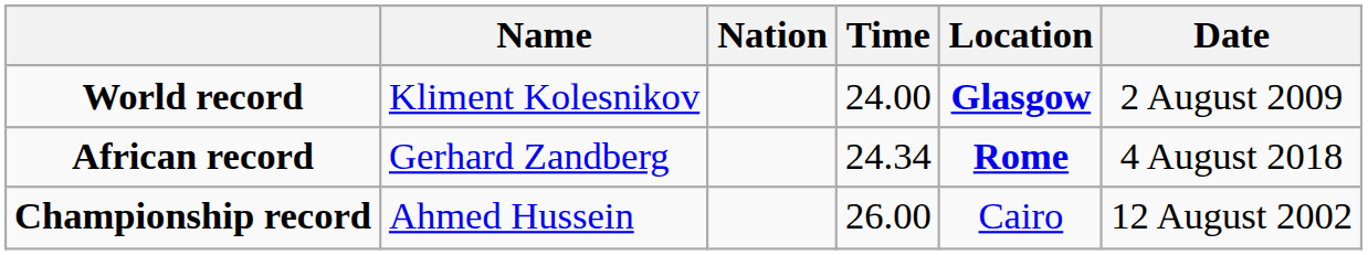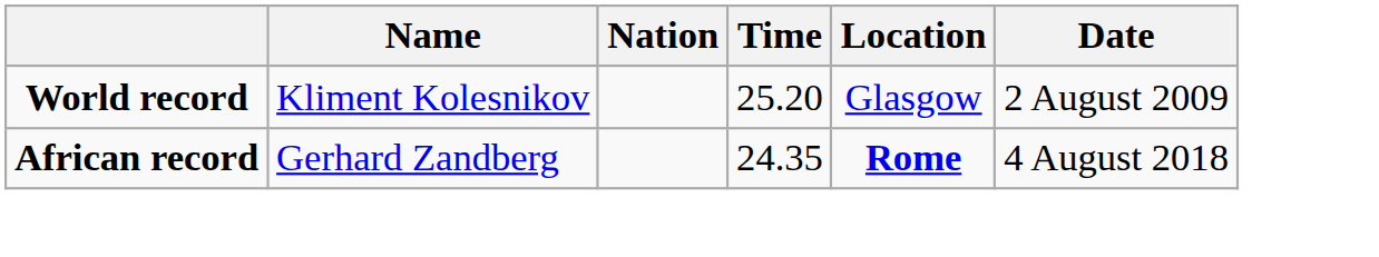World record | Time: 24.00 -> 25.20
World record | Location: bold -> normal
African record | Time: 24.34 -> 24.35
- row: Championship record | Ahmed Hussein | 26.00 | Cairo | 12 August 2002
